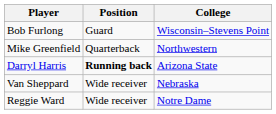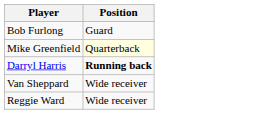- column: College | Wisconsin–Stevens Point | Northwestern | Arizona State | Nebraska | Notre Dame
Mike Greenfield | Position: no background -> lightyellow background
